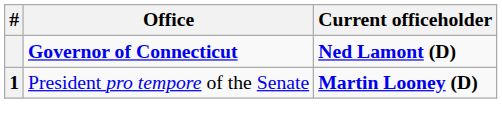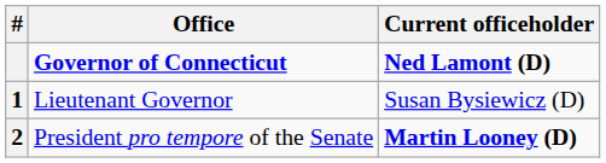+ row: 1 | Lieutenant Governor | Susan Bysiewicz (D)
President pro tempore of the Senate | #: 1 -> 2
